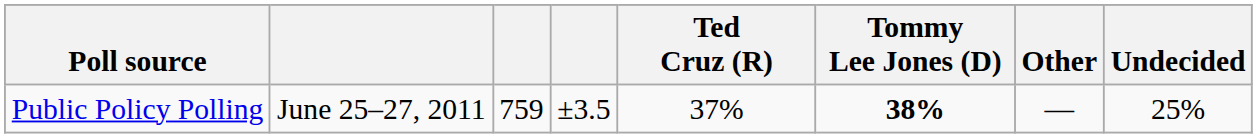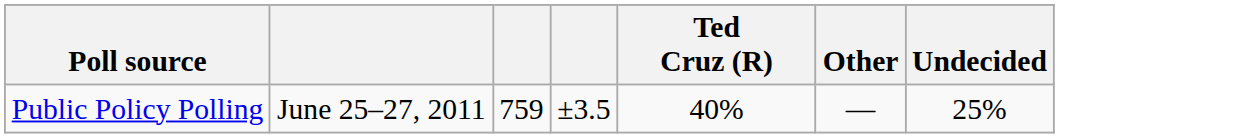- column: Tommy Lee Jones (D) | 38%
Public Policy Polling | Ted Cruz (R): 37% -> 40%
